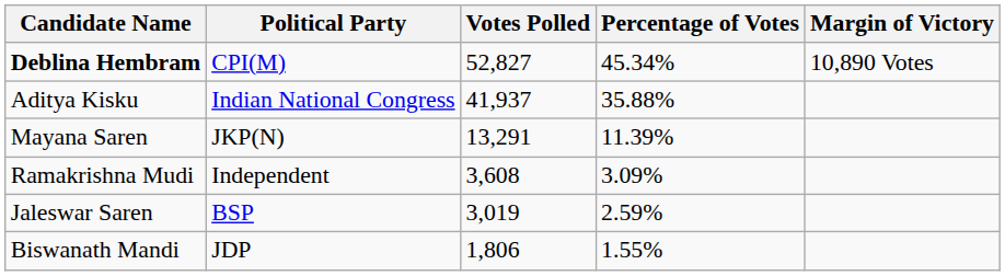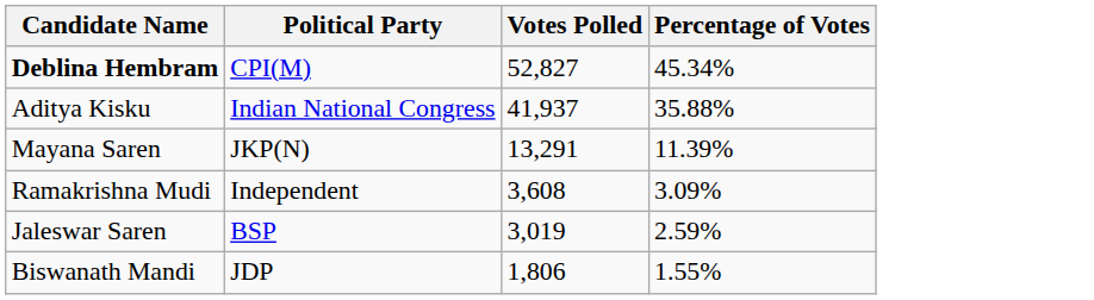- column: Margin of Victory | 10,890 Votes
